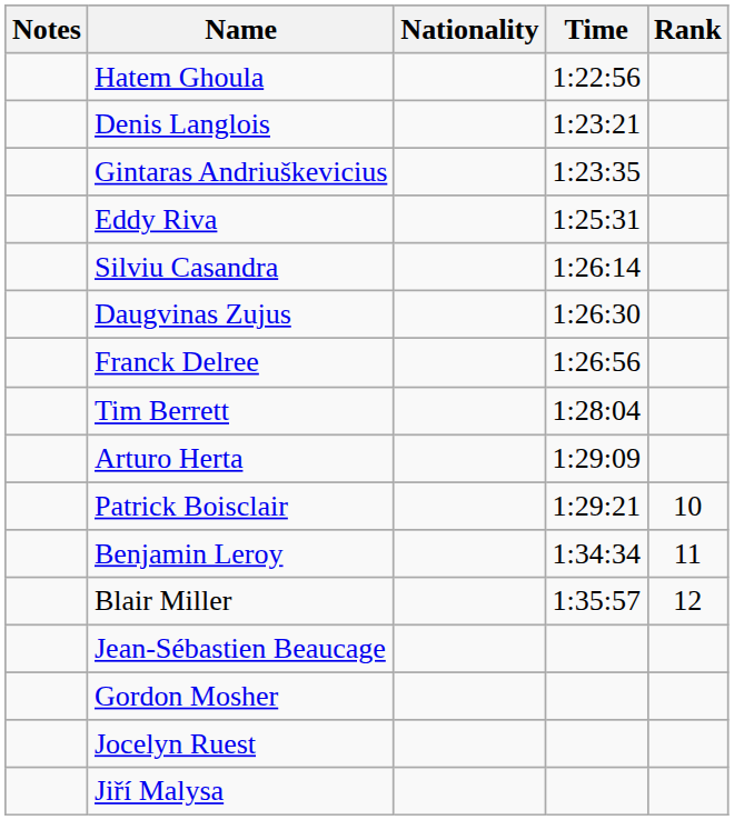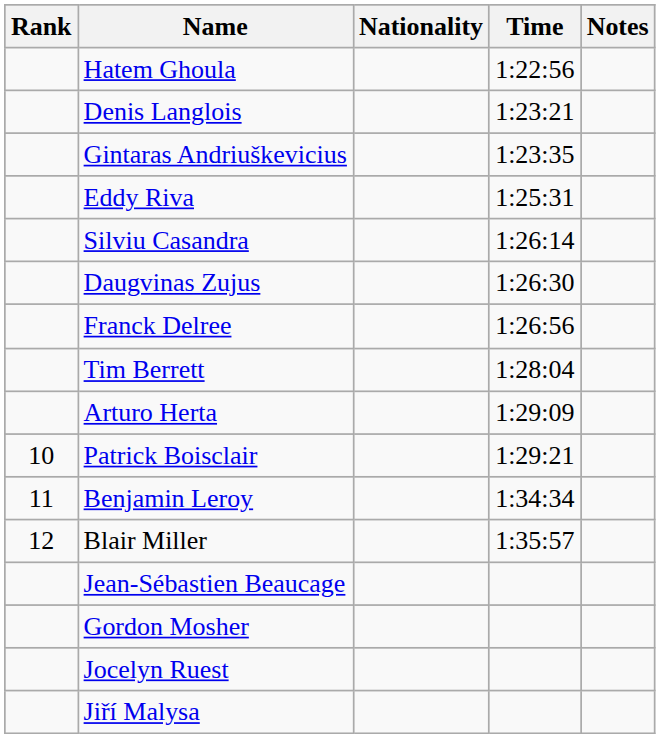columns swapped: Rank <-> Notes
